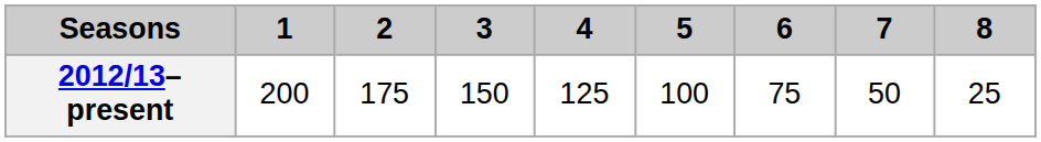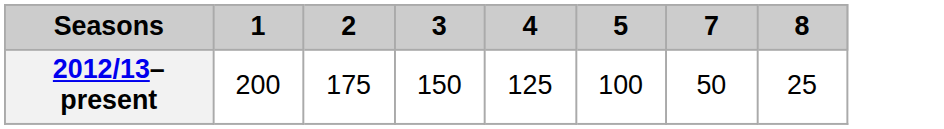- column: 6 | 75
